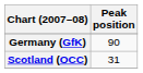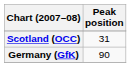rows swapped: Germany (GfK) <-> Scotland (OCC)
